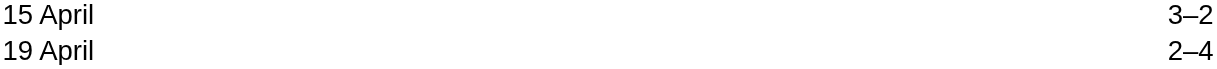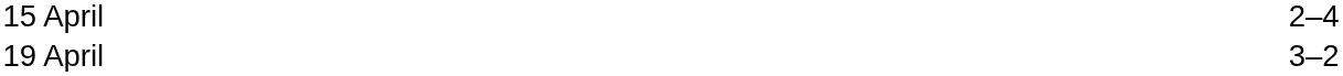15 April | column 3: 3–2 -> 2–4
19 April | column 3: 2–4 -> 3–2
